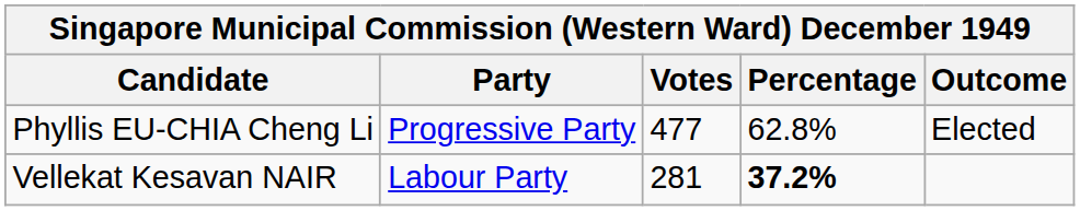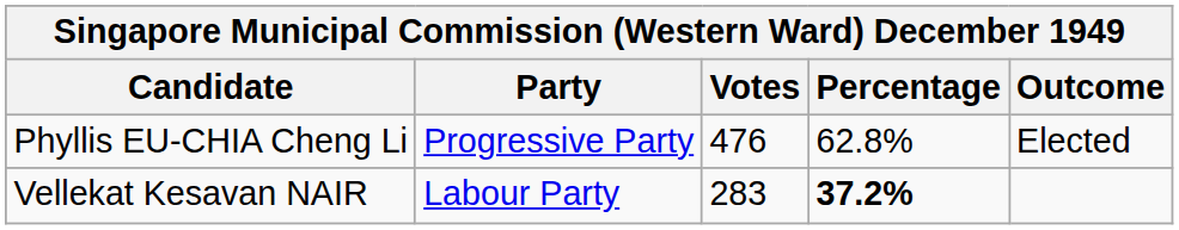Phyllis EU-CHIA Cheng Li | Votes: 477 -> 476
Vellekat Kesavan NAIR | Votes: 281 -> 283
